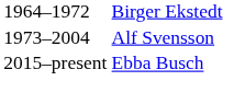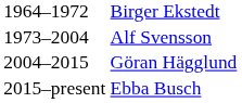+ row: 2004–2015 | Göran Hägglund
